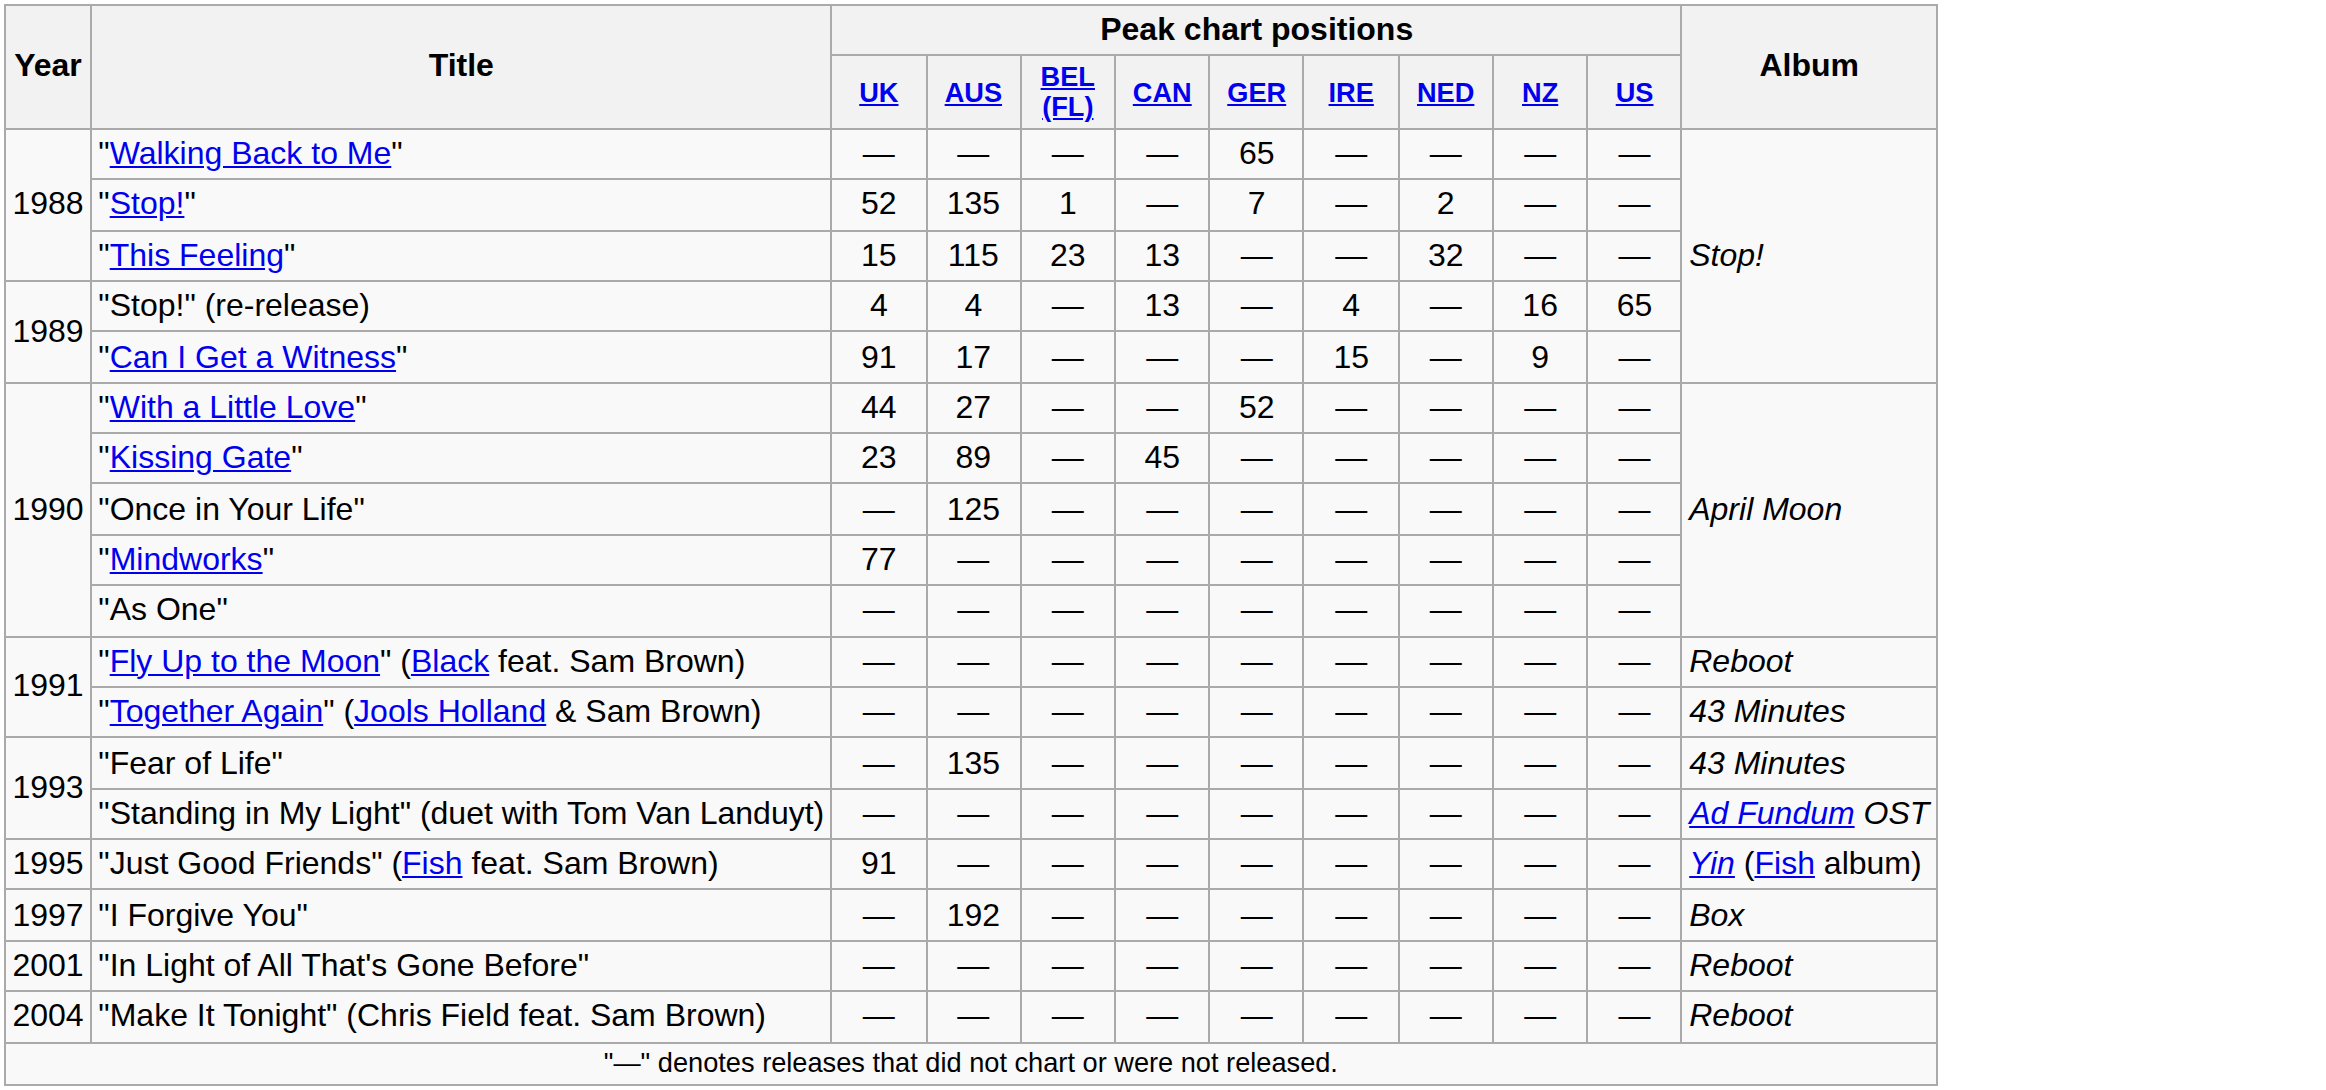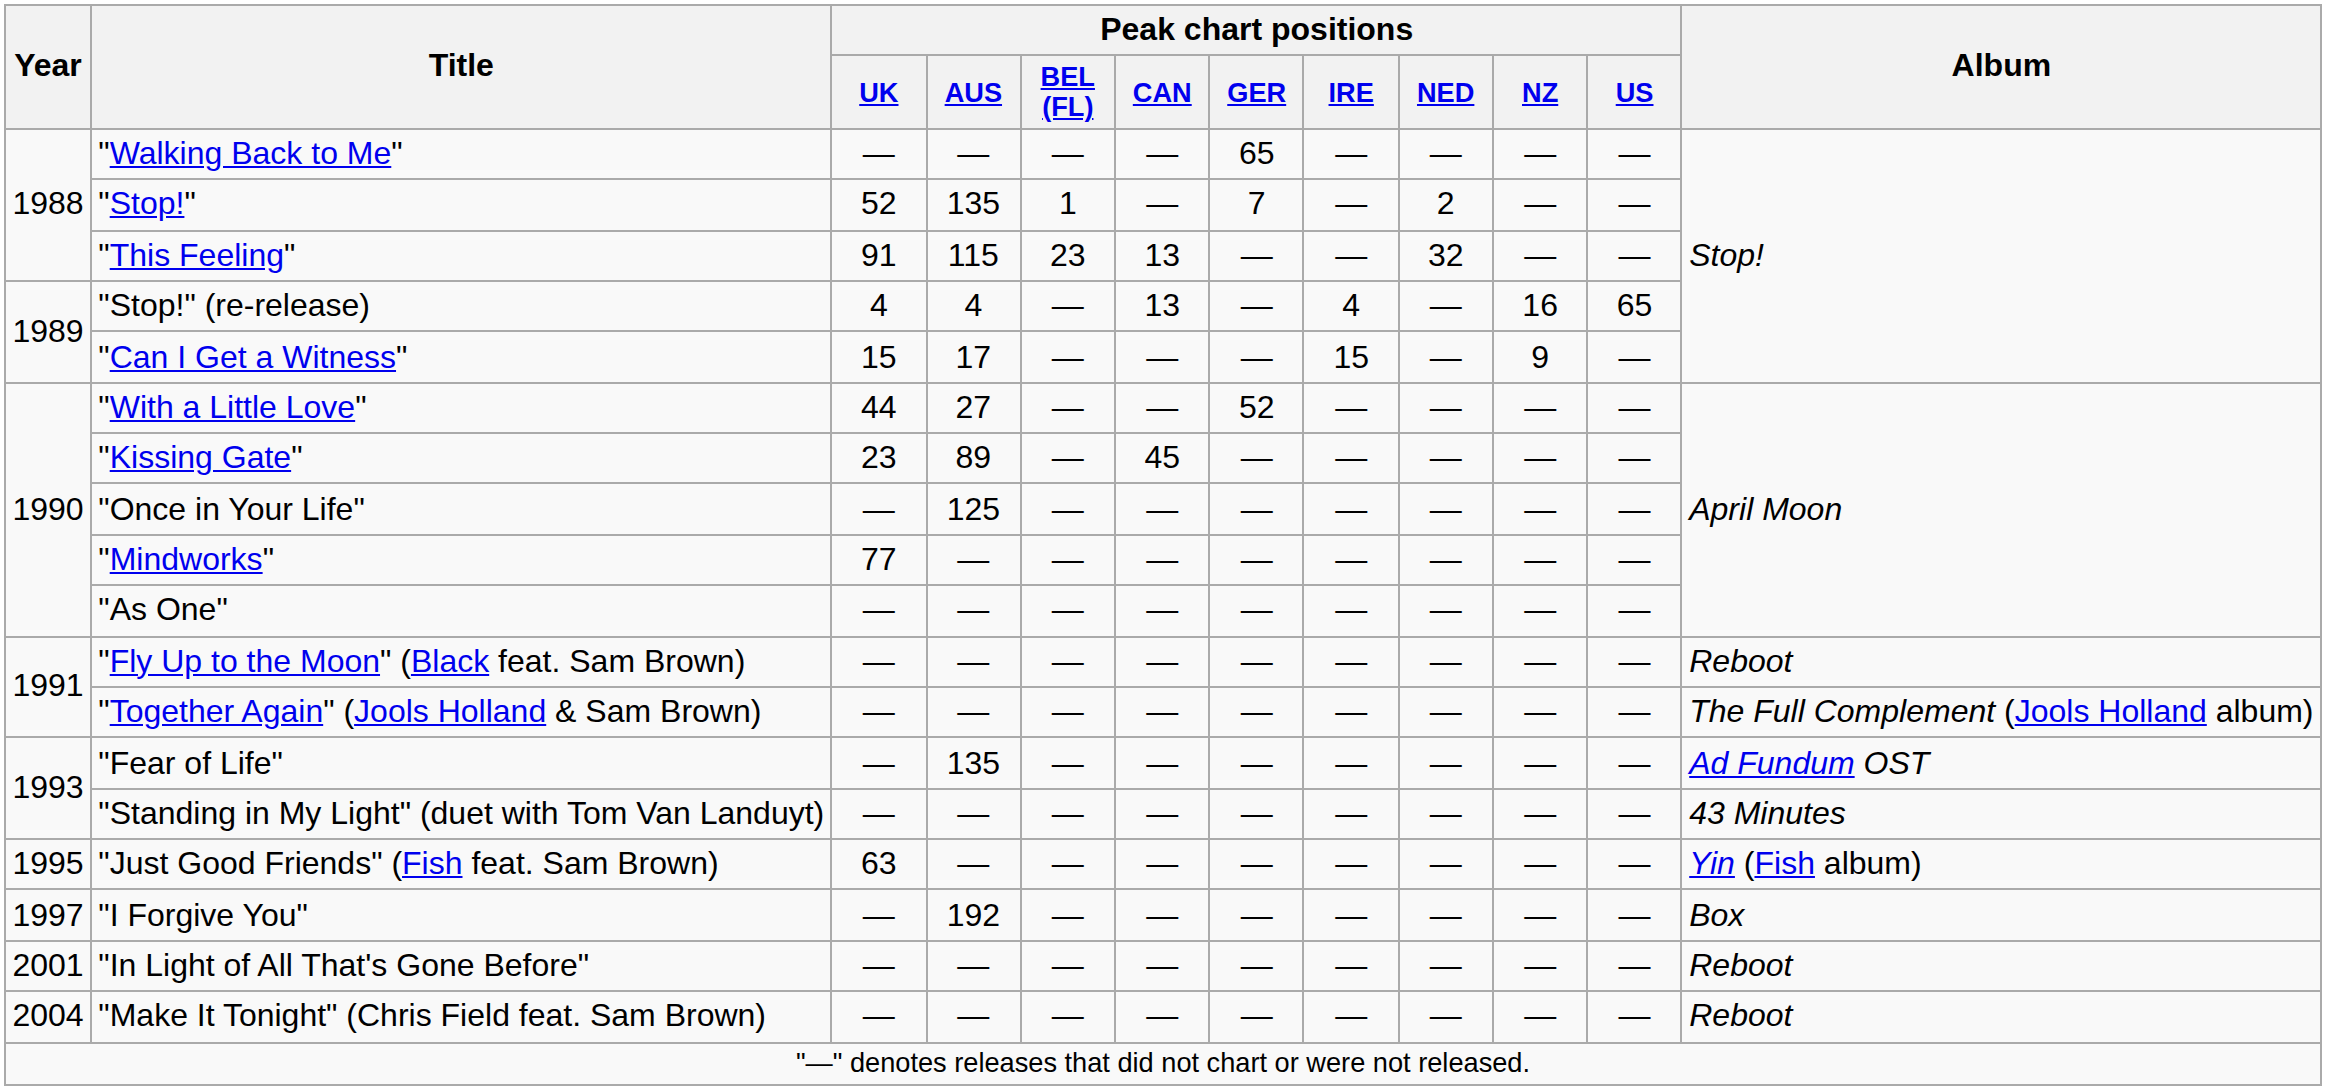"This Feeling" | Peak chart positions / UK: 15 -> 91
"Can I Get a Witness" | Peak chart positions / UK: 91 -> 15
"Together Again" (Jools Holland & Sam Brown) | Album: 43 Minutes -> The Full Complement (Jools Holland album)
"Fear of Life" | Album: 43 Minutes -> Ad Fundum OST
"Standing in My Light" (duet with Tom Van Landuyt) | Album: Ad Fundum OST -> 43 Minutes
"Just Good Friends" (Fish feat. Sam Brown) | Peak chart positions / UK: 91 -> 63
